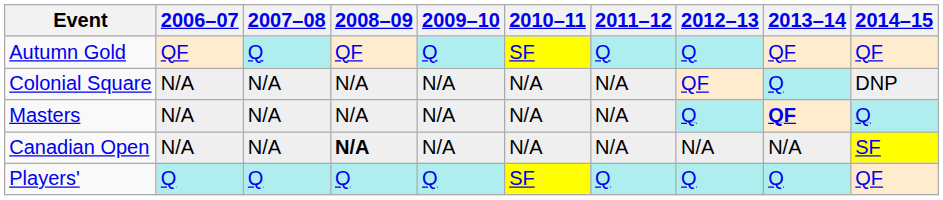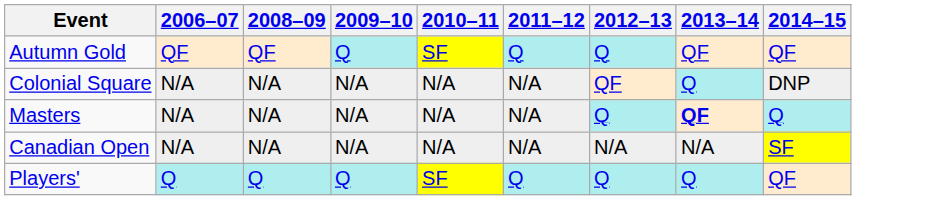- column: 2007–08 | Q | N/A | N/A | N/A | Q
Canadian Open | 2008–09: bold -> normal
